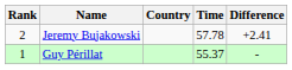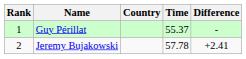rows swapped: Guy Périllat <-> Jeremy Bujakowski
